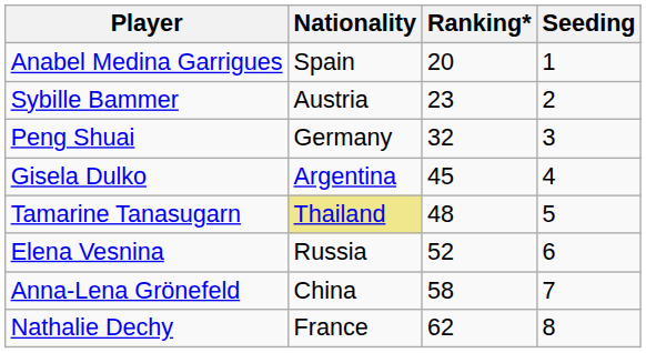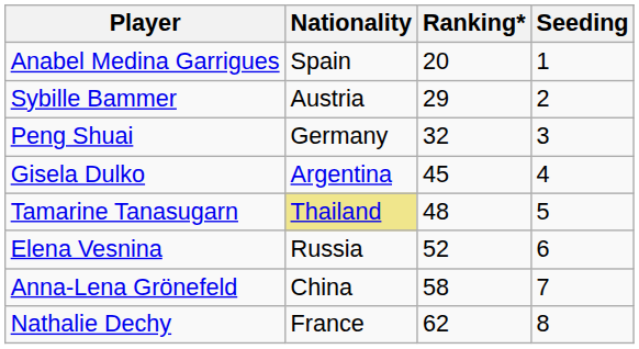Sybille Bammer | Ranking*: 23 -> 29
